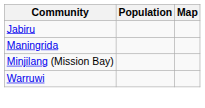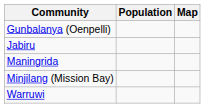+ row: Gunbalanya (Oenpelli)
